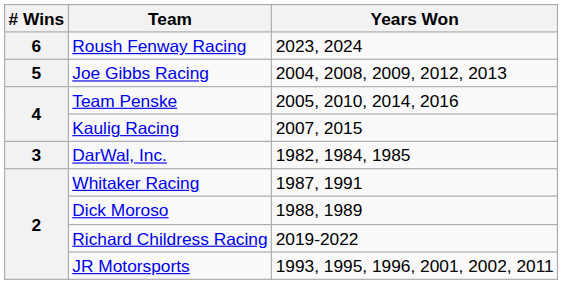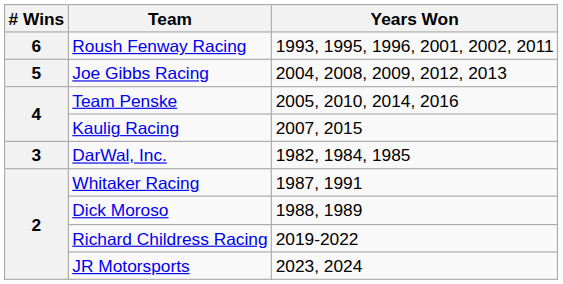Roush Fenway Racing | Years Won: 2023, 2024 -> 1993, 1995, 1996, 2001, 2002, 2011
JR Motorsports | Years Won: 1993, 1995, 1996, 2001, 2002, 2011 -> 2023, 2024
